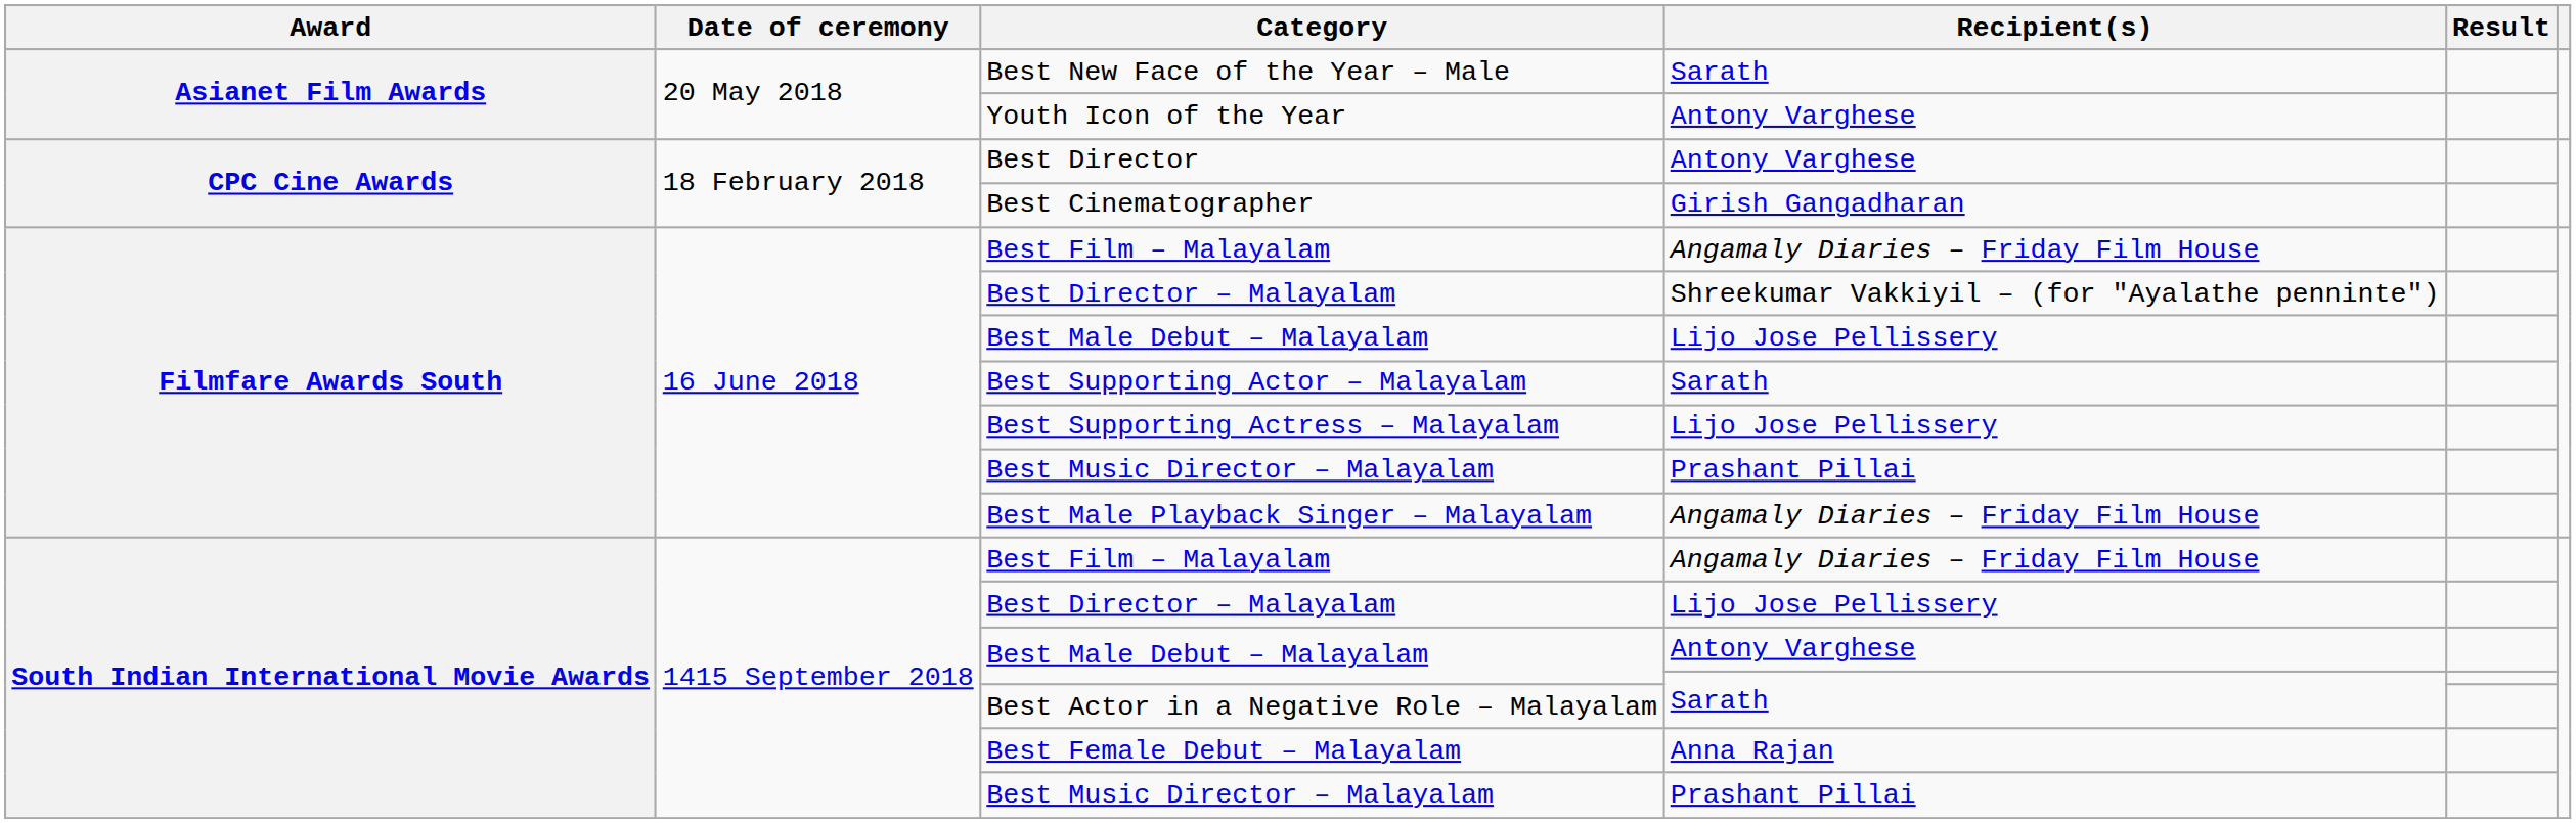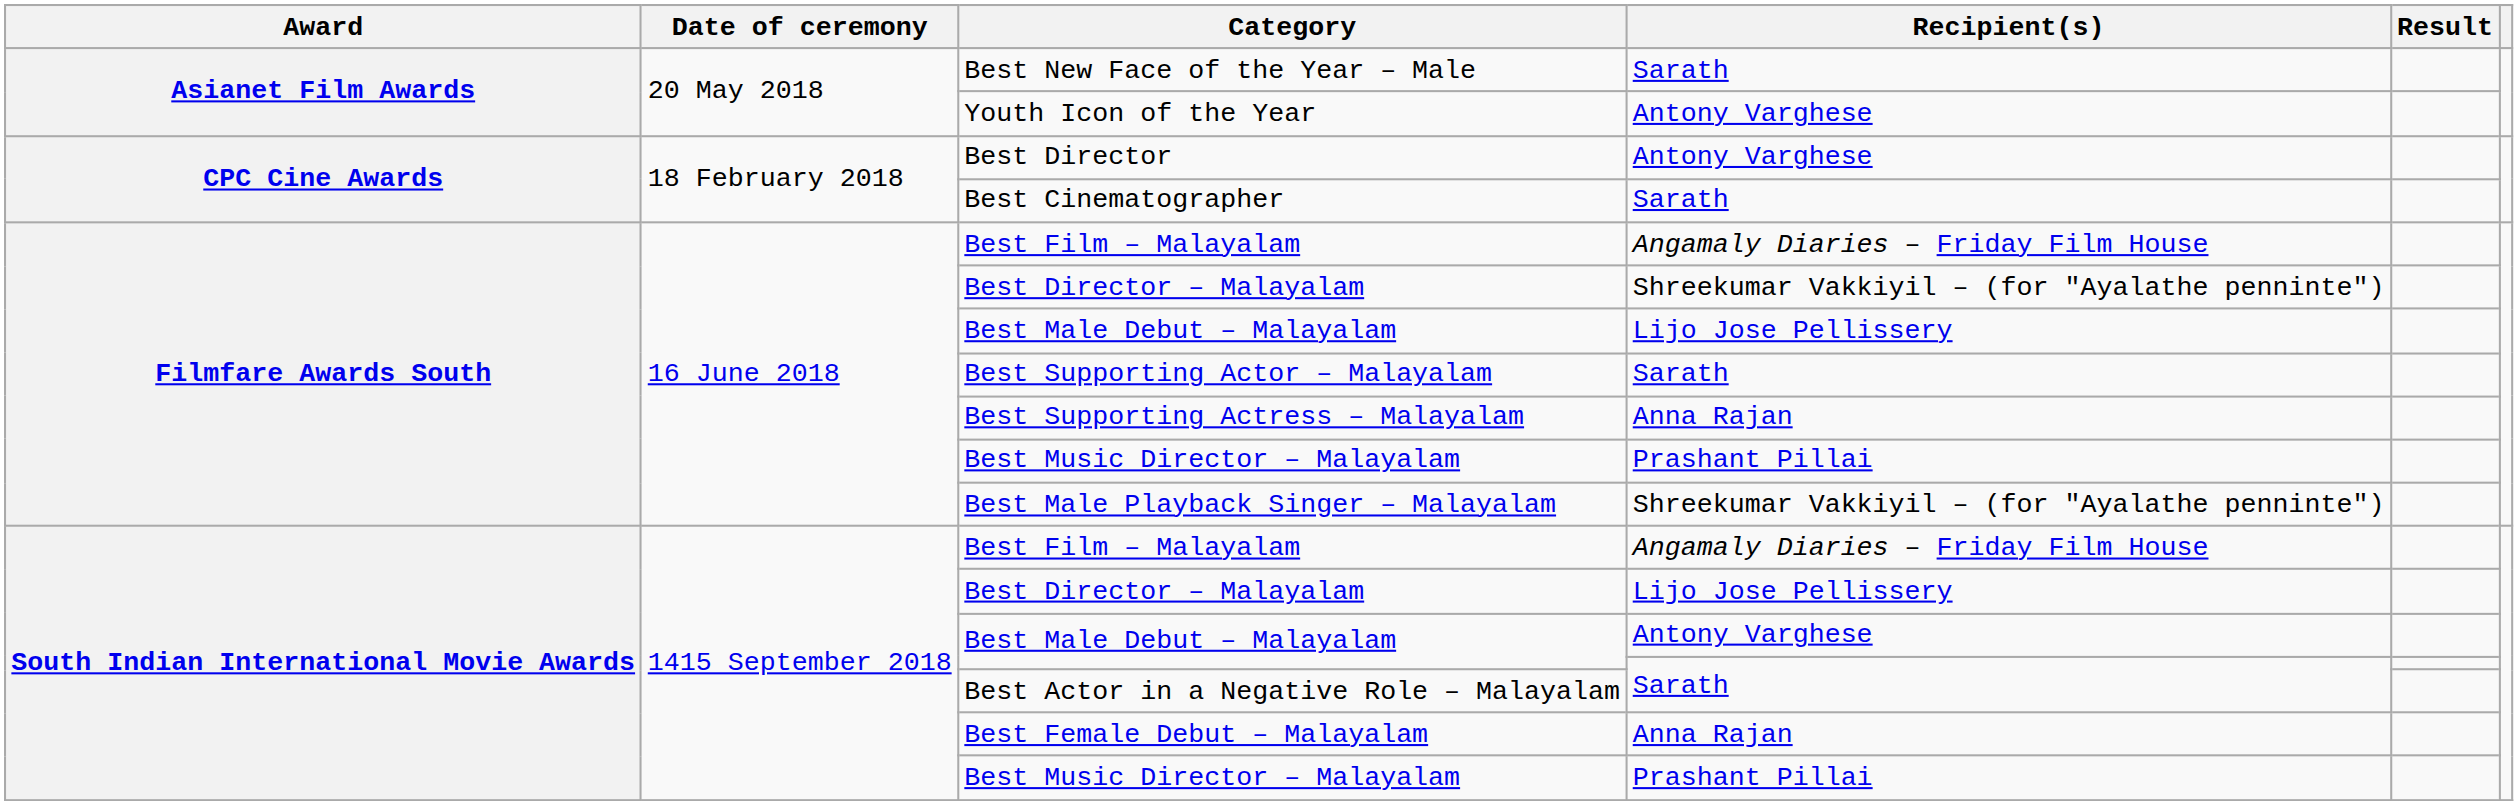Best Cinematographer | Recipient(s): Girish Gangadharan -> Sarath
Best Supporting Actress – Malayalam | Recipient(s): Lijo Jose Pellissery -> Anna Rajan
Best Male Playback Singer – Malayalam | Recipient(s): Angamaly Diaries – Friday Film House -> Shreekumar Vakkiyil – (for "Ayalathe penninte")
